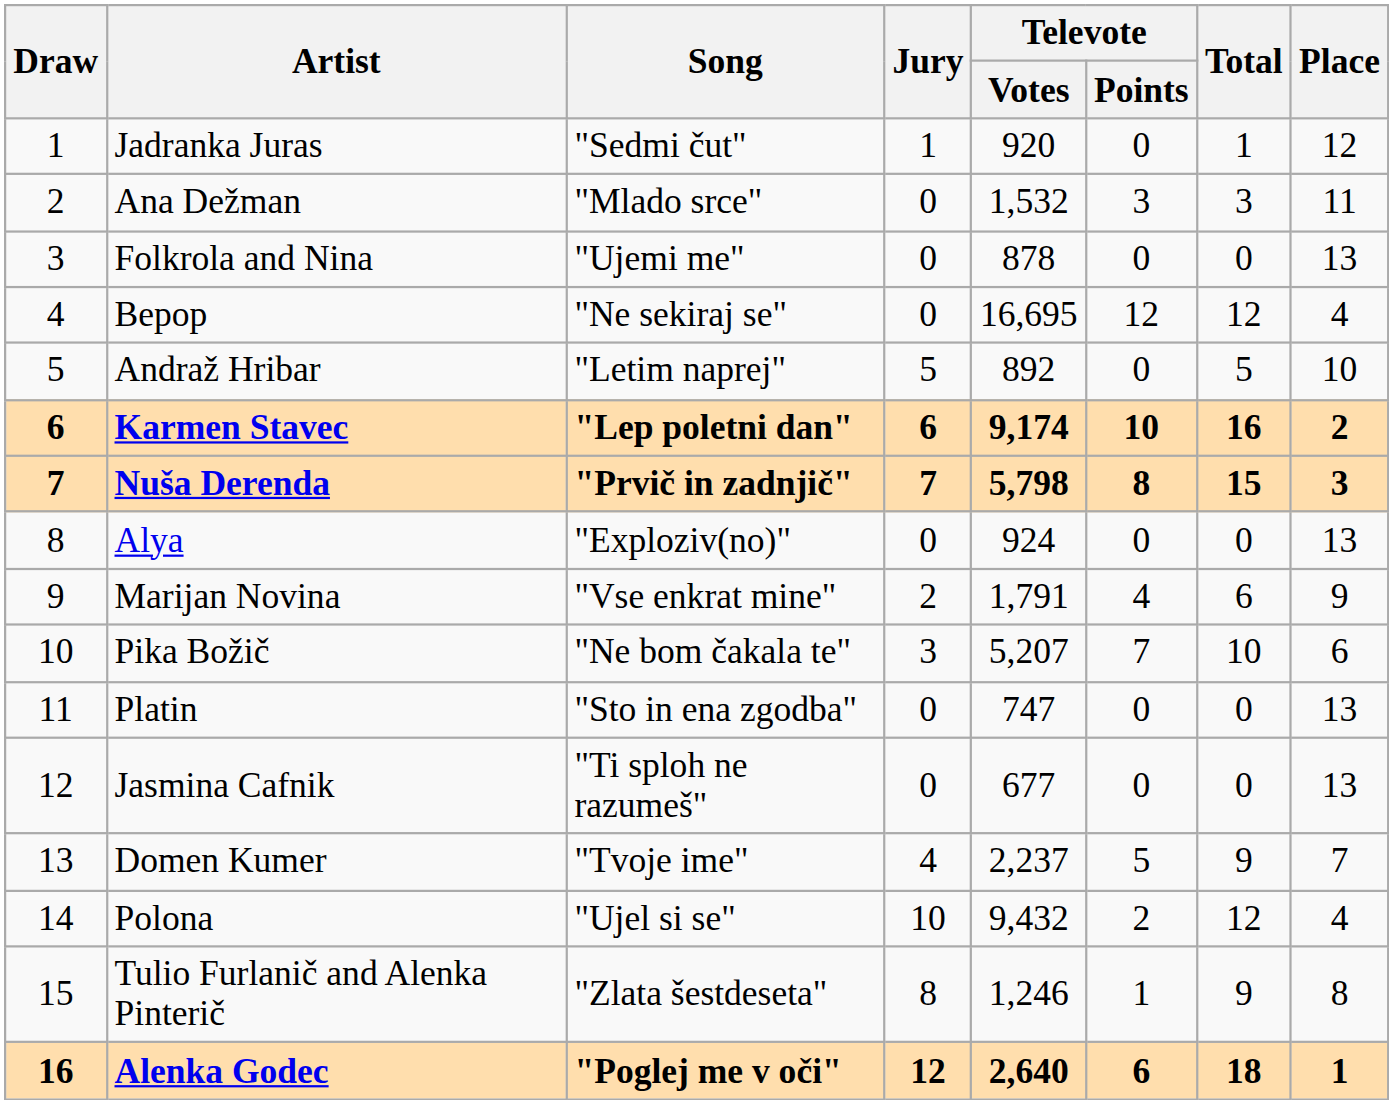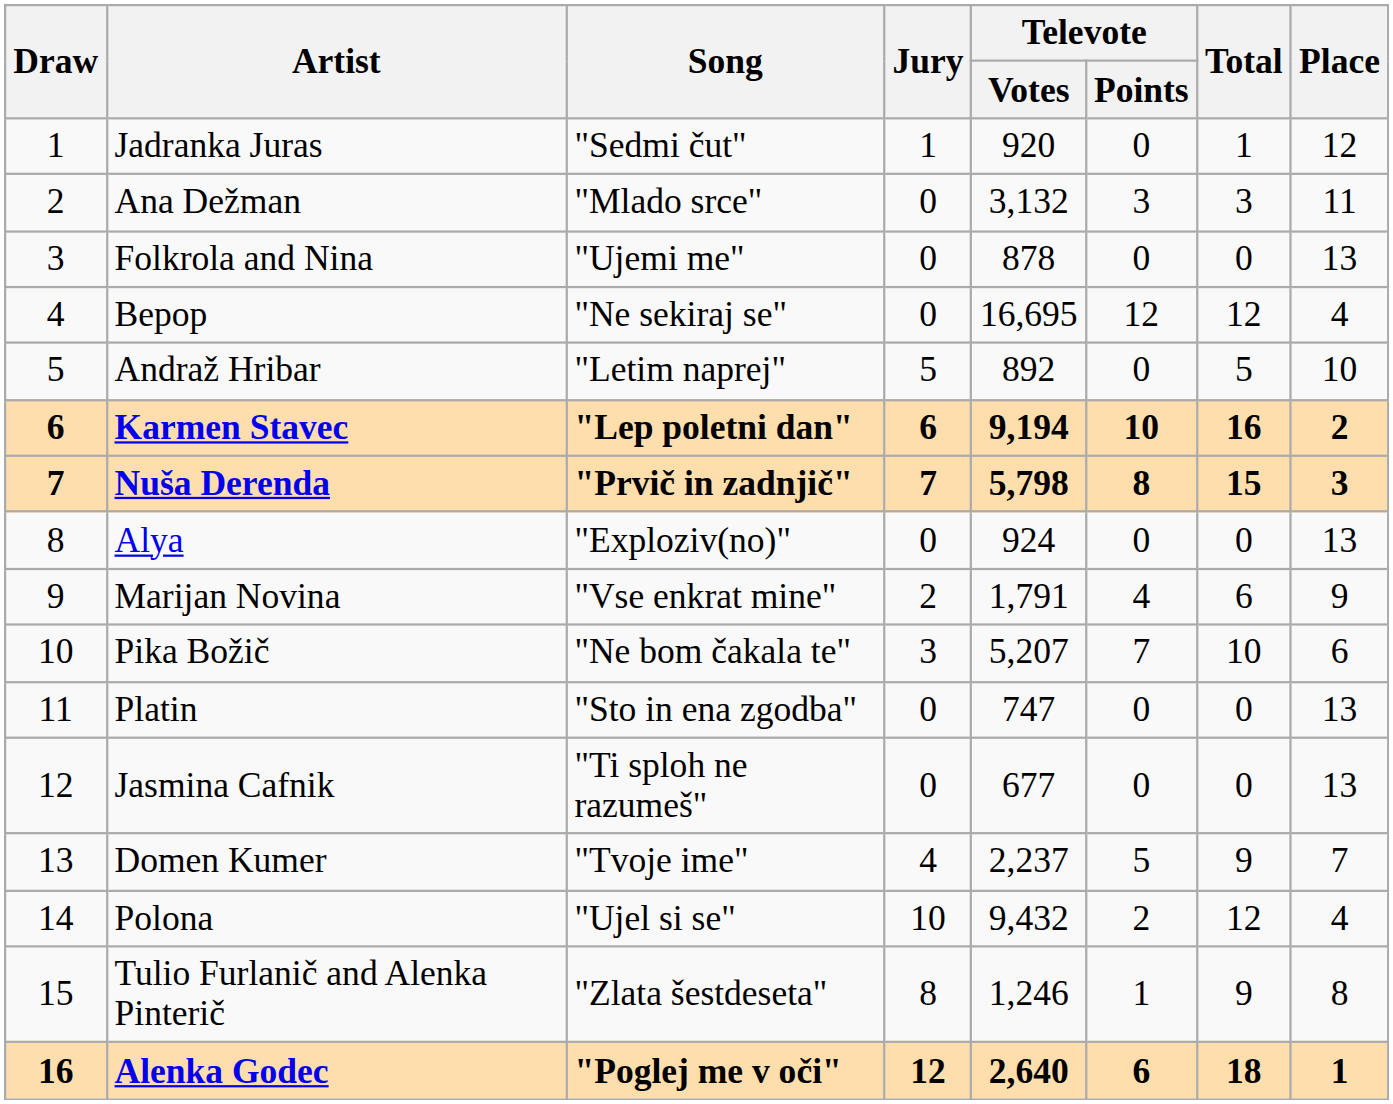Ana Dežman | Televote / Votes: 1,532 -> 3,132
Karmen Stavec | Televote / Votes: 9,174 -> 9,194
